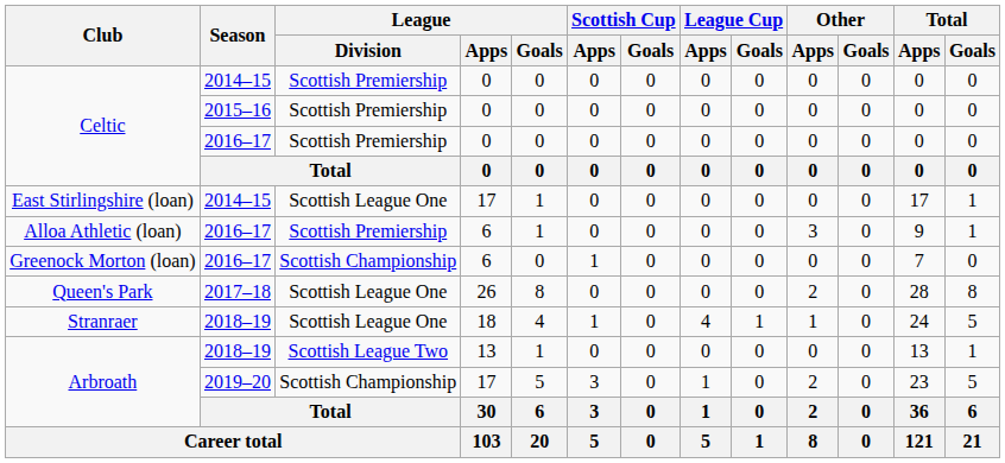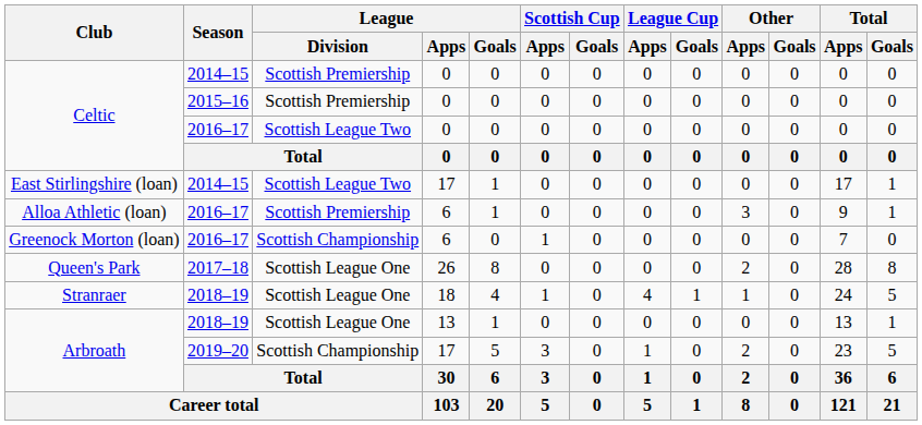Celtic / 2016–17 | League / Division: Scottish Premiership -> Scottish League Two
East Stirlingshire (loan) | League / Division: Scottish League One -> Scottish League Two
Arbroath / 2018–19 | League / Division: Scottish League Two -> Scottish League One
